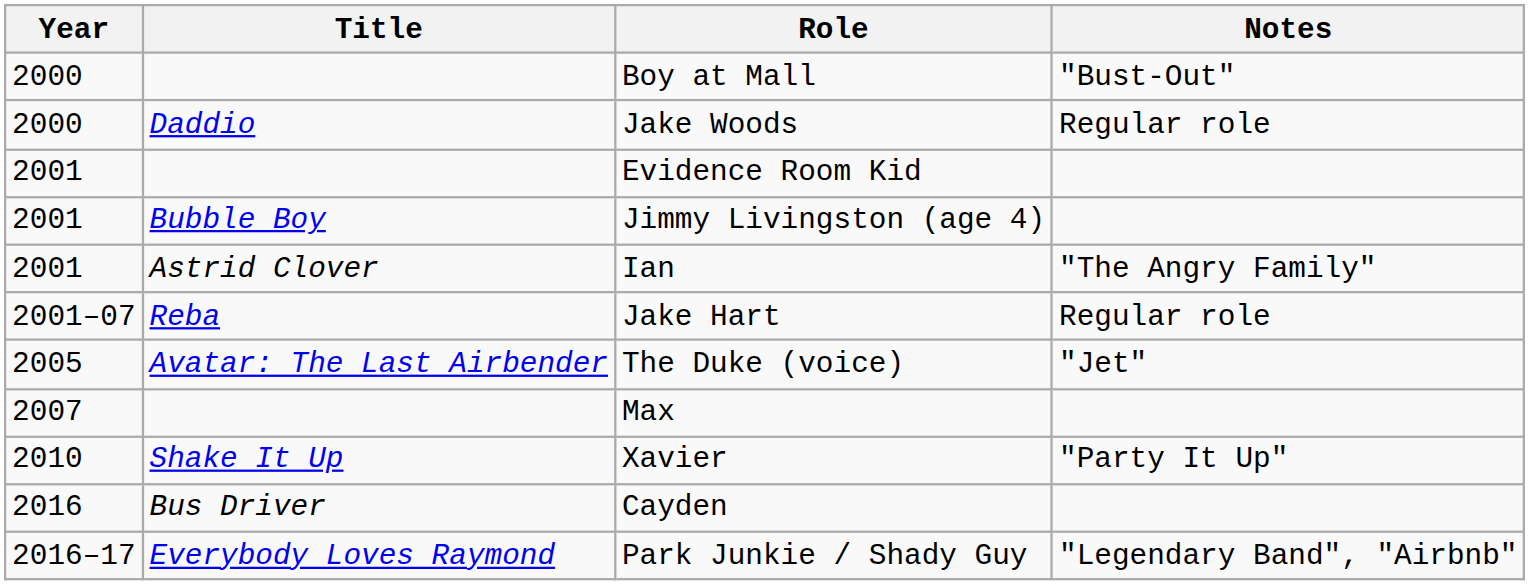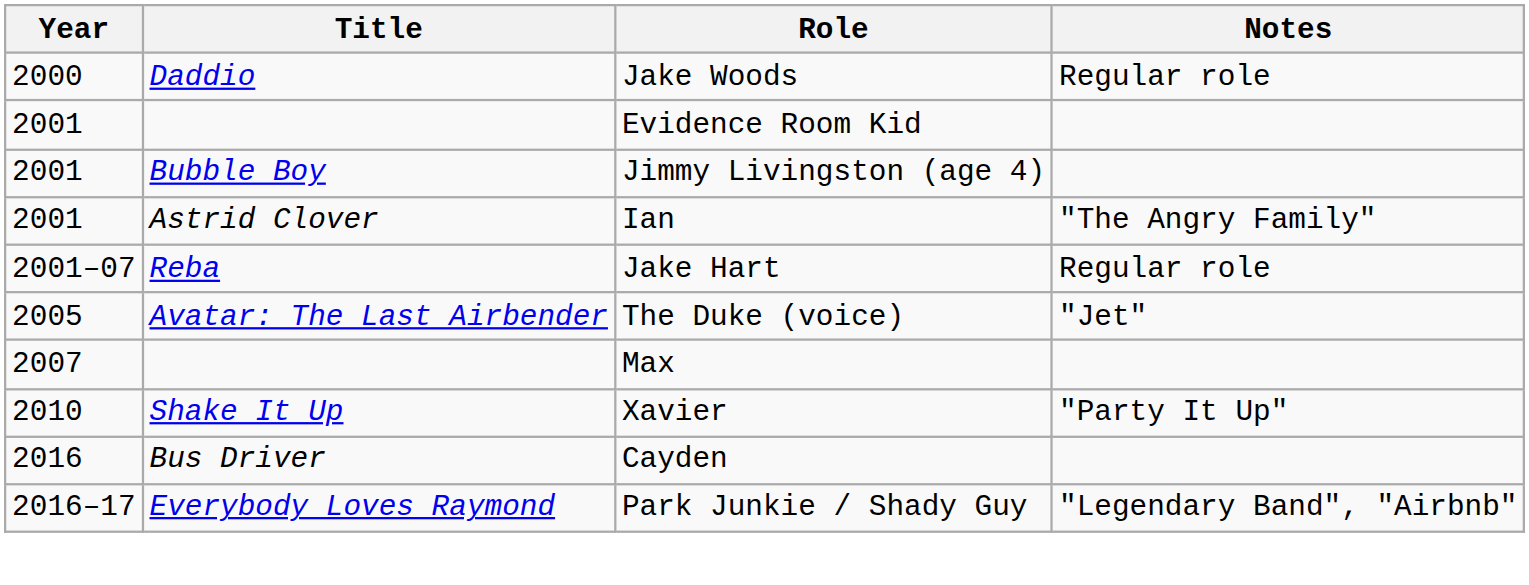- row: 2000 | Boy at Mall | "Bust-Out"
